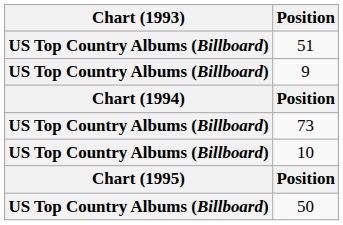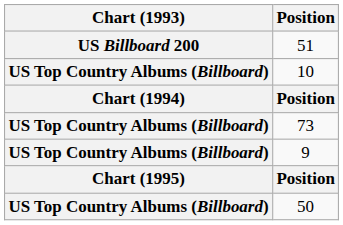51 | Chart (1993): US Top Country Albums (Billboard) -> US Billboard 200
rows swapped: 10 <-> 9
